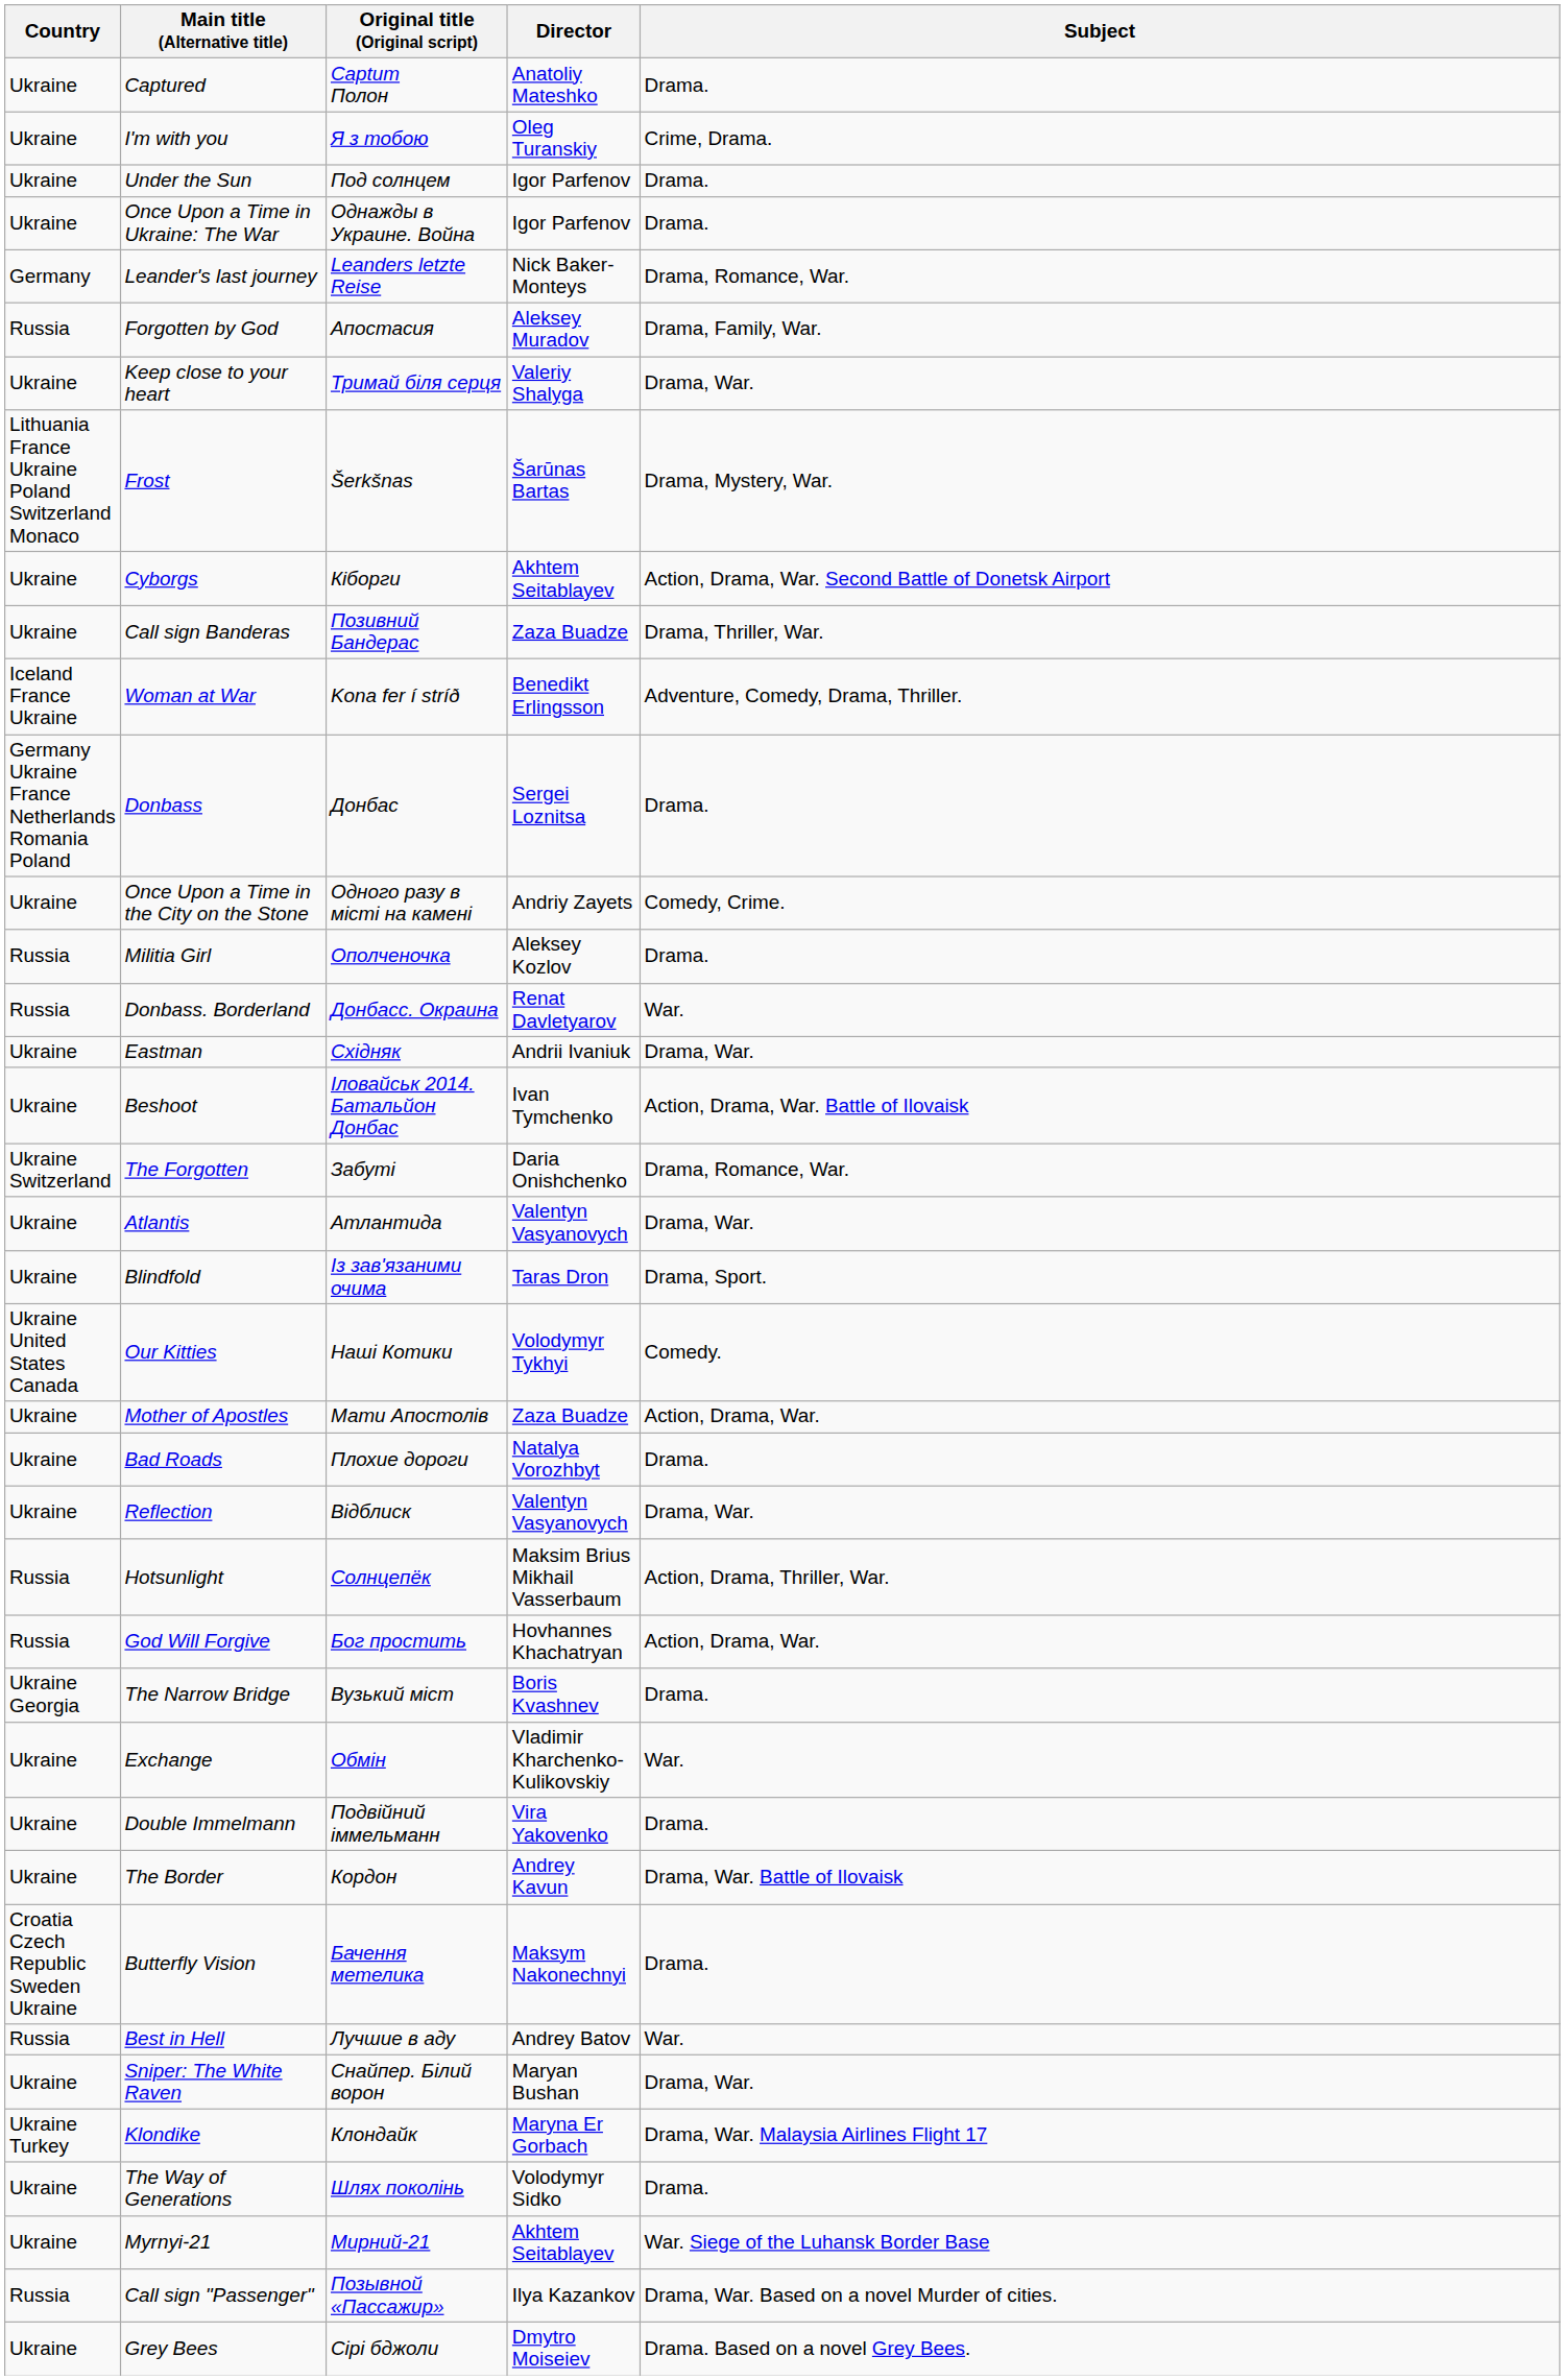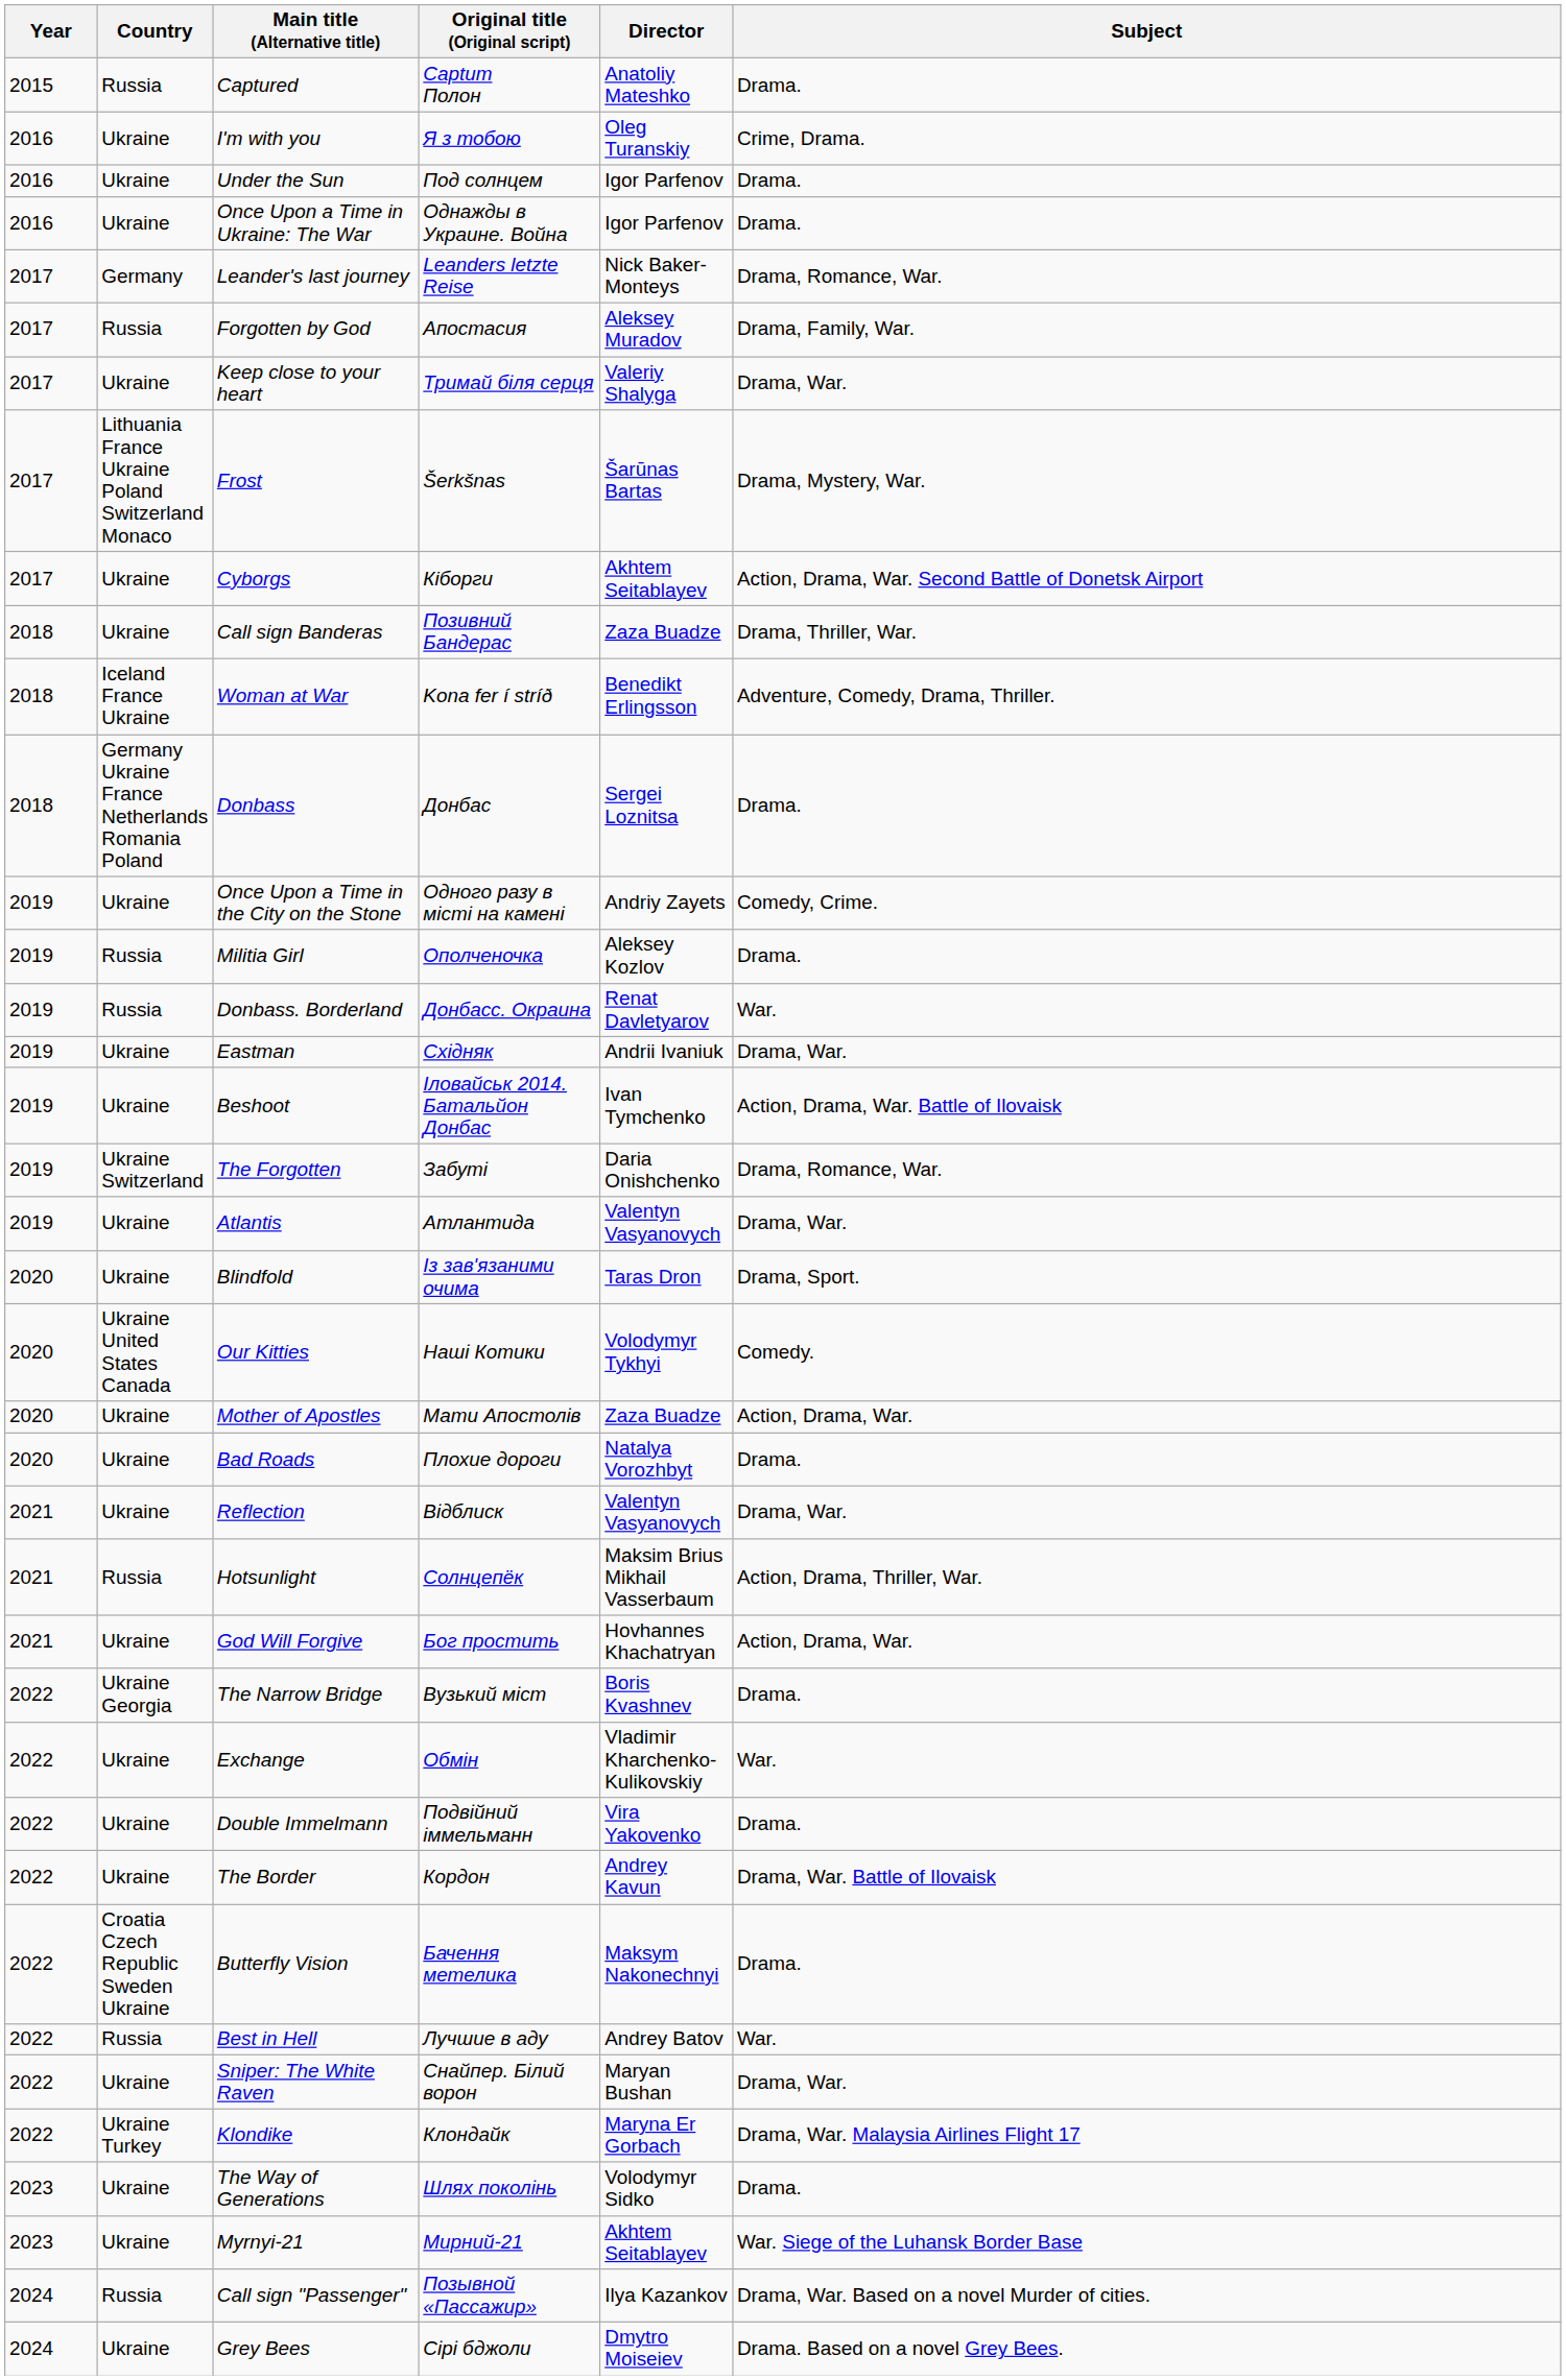+ column: Year | 2015 | 2016 | 2016 | 2016 | 2017 | 2017 | 2017 | 2017 | 2017 | 2018 | 2018 | 2018 | 2019 | 2019 | 2019 | 2019 | 2019 | 2019 | 2019 | 2020 | 2020 | 2020 | 2020 | 2021 | 2021 | 2021 | 2022 | 2022 | 2022 | 2022 | 2022 | 2022 | 2022 | 2022 | 2023 | 2023 | 2024 | 2024
Captured | Country: Ukraine -> Russia
God Will Forgive | Country: Russia -> Ukraine
